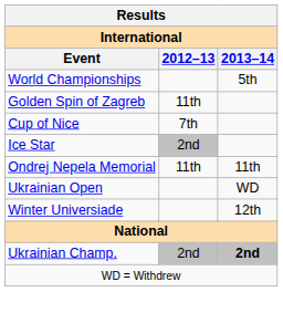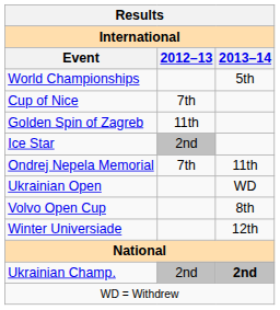rows swapped: Cup of Nice <-> Golden Spin of Zagreb
Ondrej Nepela Memorial | 2012–13: 11th -> 7th
+ row: Volvo Open Cup | 8th
